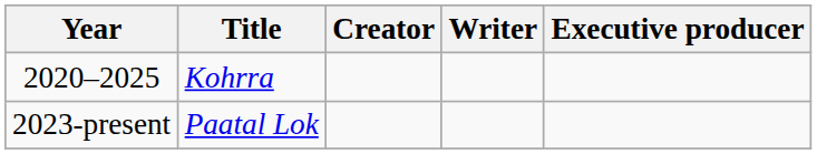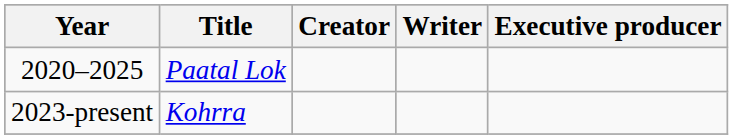2020–2025 | Title: Kohrra -> Paatal Lok
2023-present | Title: Paatal Lok -> Kohrra
